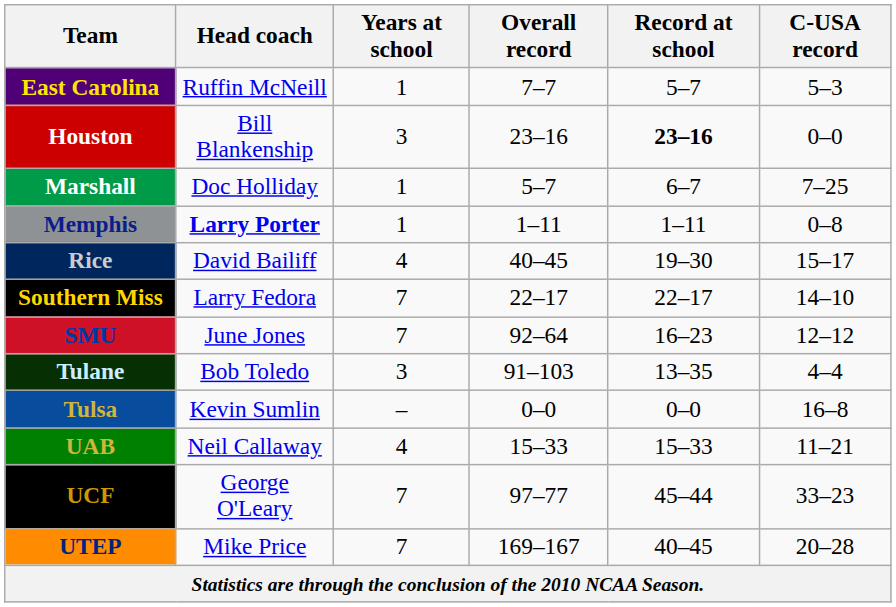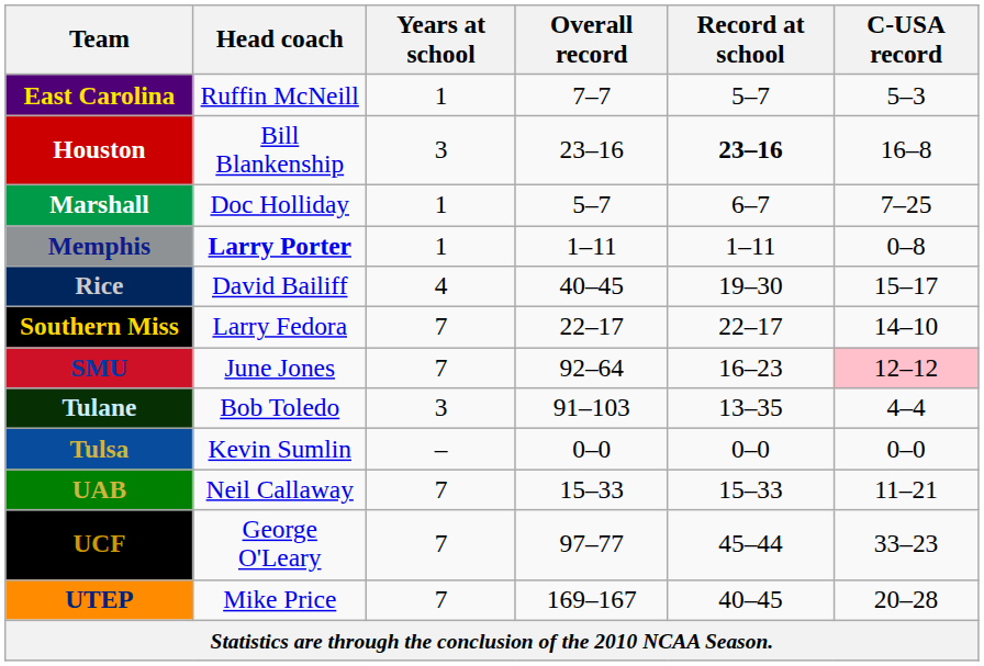Houston | C-USA record: 0–0 -> 16–8
SMU | C-USA record: no background -> pink background
Tulsa | C-USA record: 16–8 -> 0–0
UAB | Years at school: 4 -> 7
